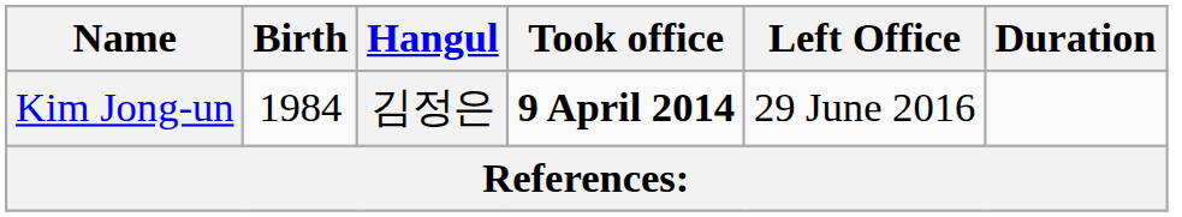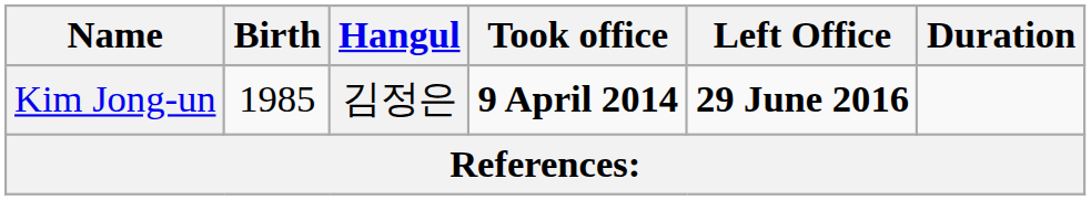Kim Jong-un | Birth: 1984 -> 1985
Kim Jong-un | Left Office: normal -> bold
